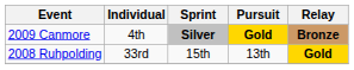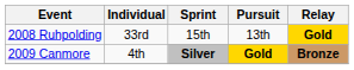rows swapped: 2008 Ruhpolding <-> 2009 Canmore
